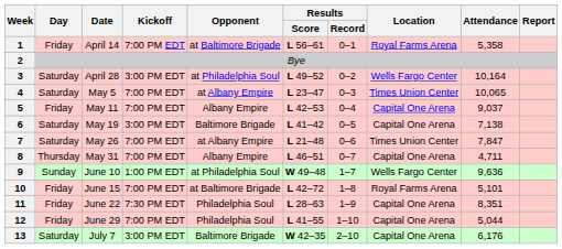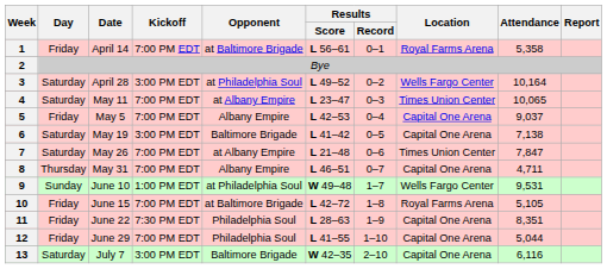4 | Date: May 5 -> May 11
5 | Date: May 11 -> May 5
9 | Attendance: 9,636 -> 9,531
10 | Attendance: 5,101 -> 5,105
13 | Attendance: 6,176 -> 6,116
